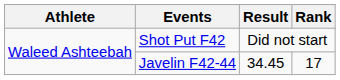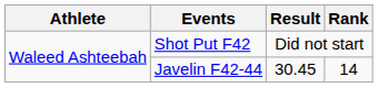Javelin F42-44 | Result: 34.45 -> 30.45
Javelin F42-44 | Rank: 17 -> 14
